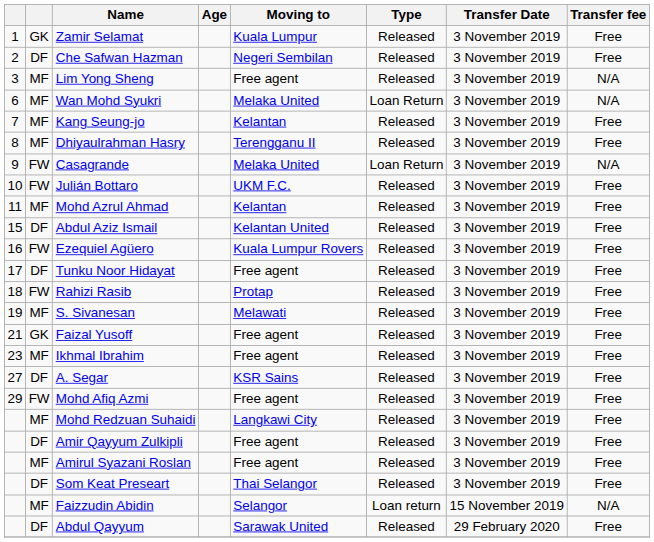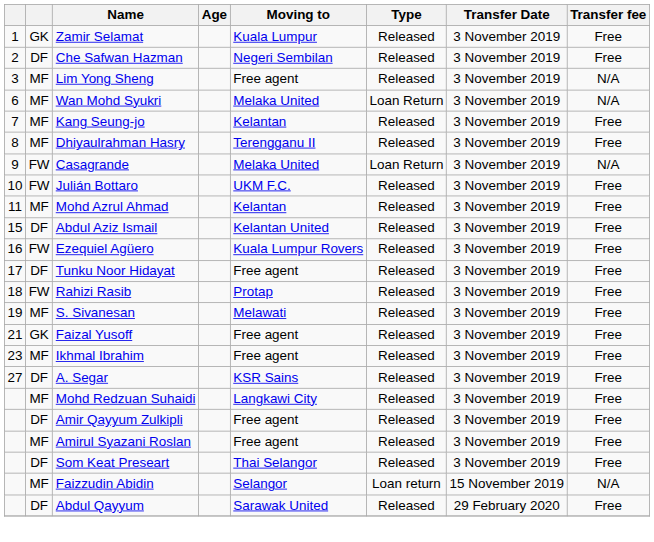- row: 29 | FW | Mohd Afiq Azmi | Free agent | Released | 3 November 2019 | Free
